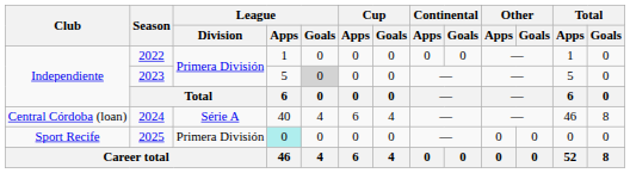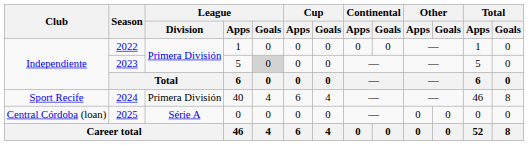2024 | Club: Central Córdoba (loan) -> Sport Recife
2024 | League / Division: Série A -> Primera División
2025 | Club: Sport Recife -> Central Córdoba (loan)
2025 | League / Division: Primera División -> Série A
2025 | League / Apps: paleturquoise background -> no background
